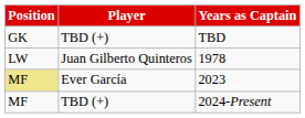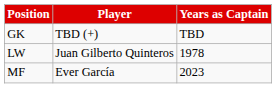2023 | Position: khaki background -> no background
- row: MF | TBD (+) | 2024-Present
